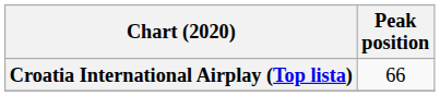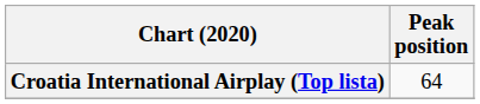Croatia International Airplay (Top lista) | Peak position: 66 -> 64
